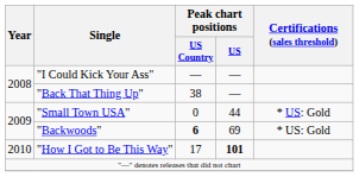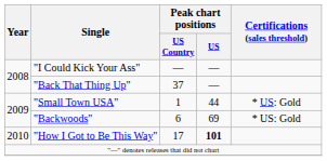"Back That Thing Up" | Peak chart positions / US Country: 38 -> 37
"Small Town USA" | Peak chart positions / US Country: 0 -> 1
"Backwoods" | Peak chart positions / US Country: bold -> normal
